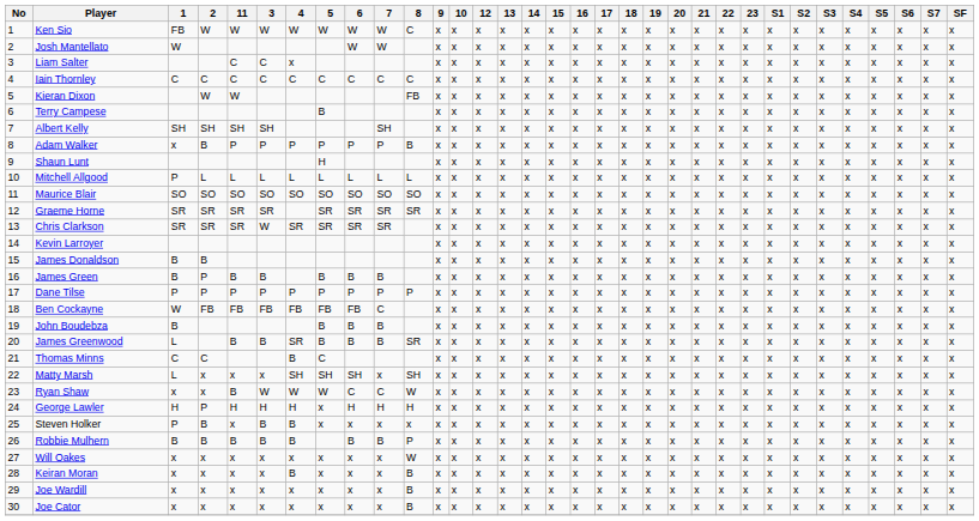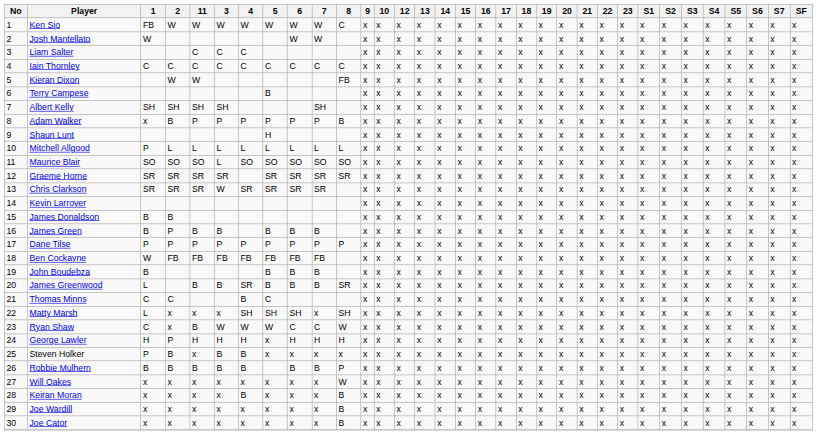Liam Salter | 4: x -> C
Maurice Blair | 3: SO -> L
Ben Cockayne | 7: C -> FB
Ryan Shaw | 1: x -> C
